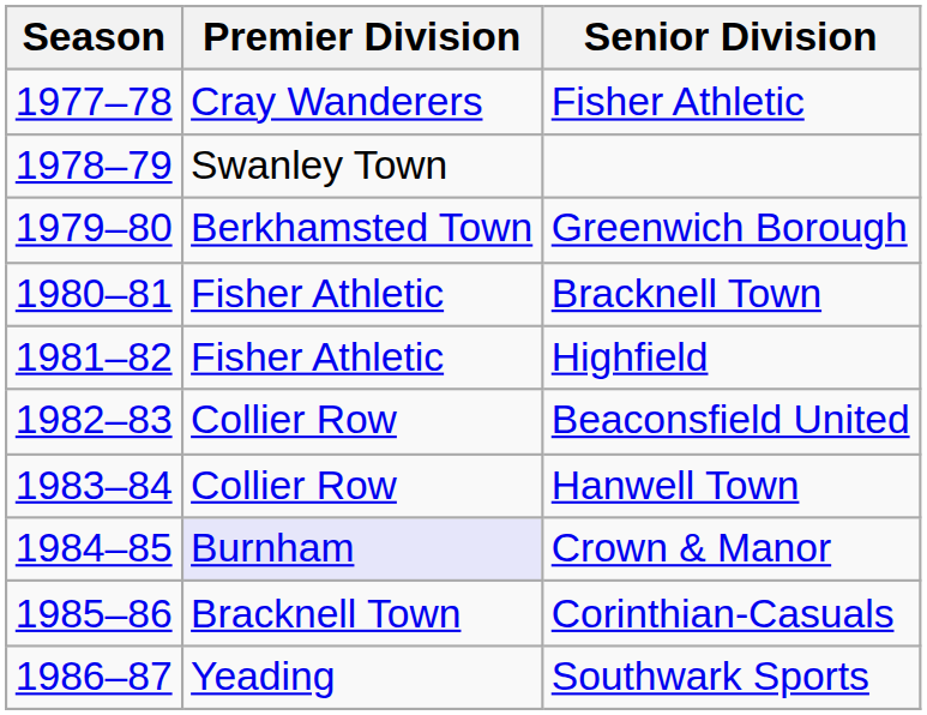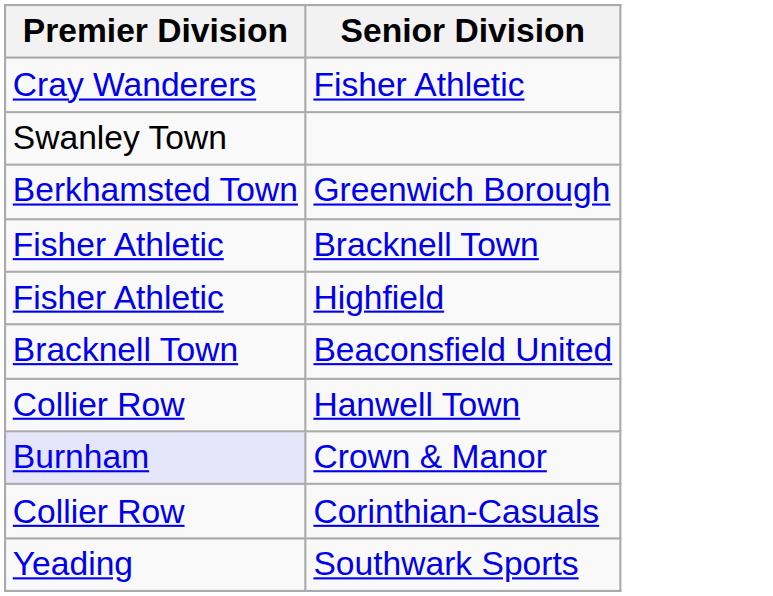- column: Season | 1977–78 | 1978–79 | 1979–80 | 1980–81 | 1981–82 | 1982–83 | 1983–84 | 1984–85 | 1985–86 | 1986–87
Beaconsfield United | Premier Division: Collier Row -> Bracknell Town
Corinthian-Casuals | Premier Division: Bracknell Town -> Collier Row
